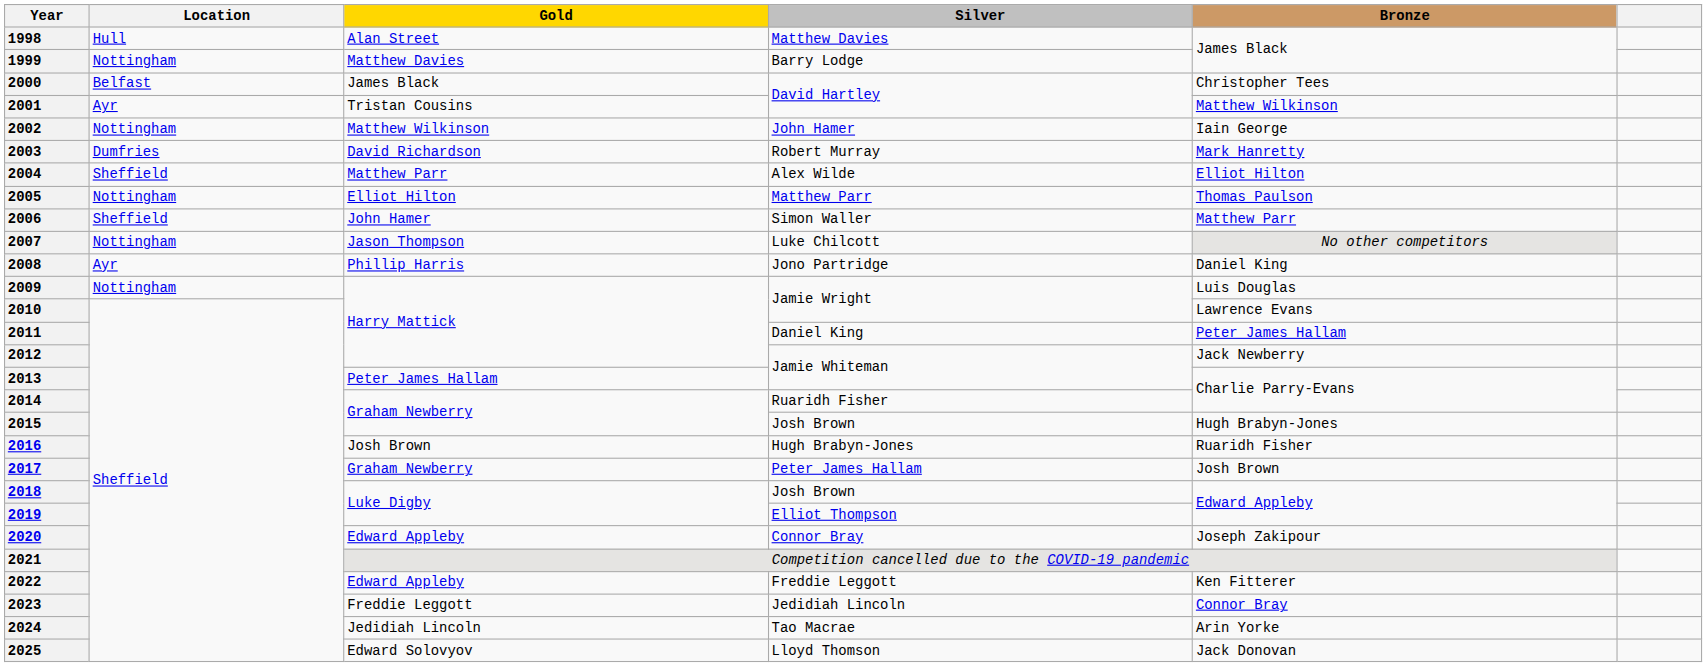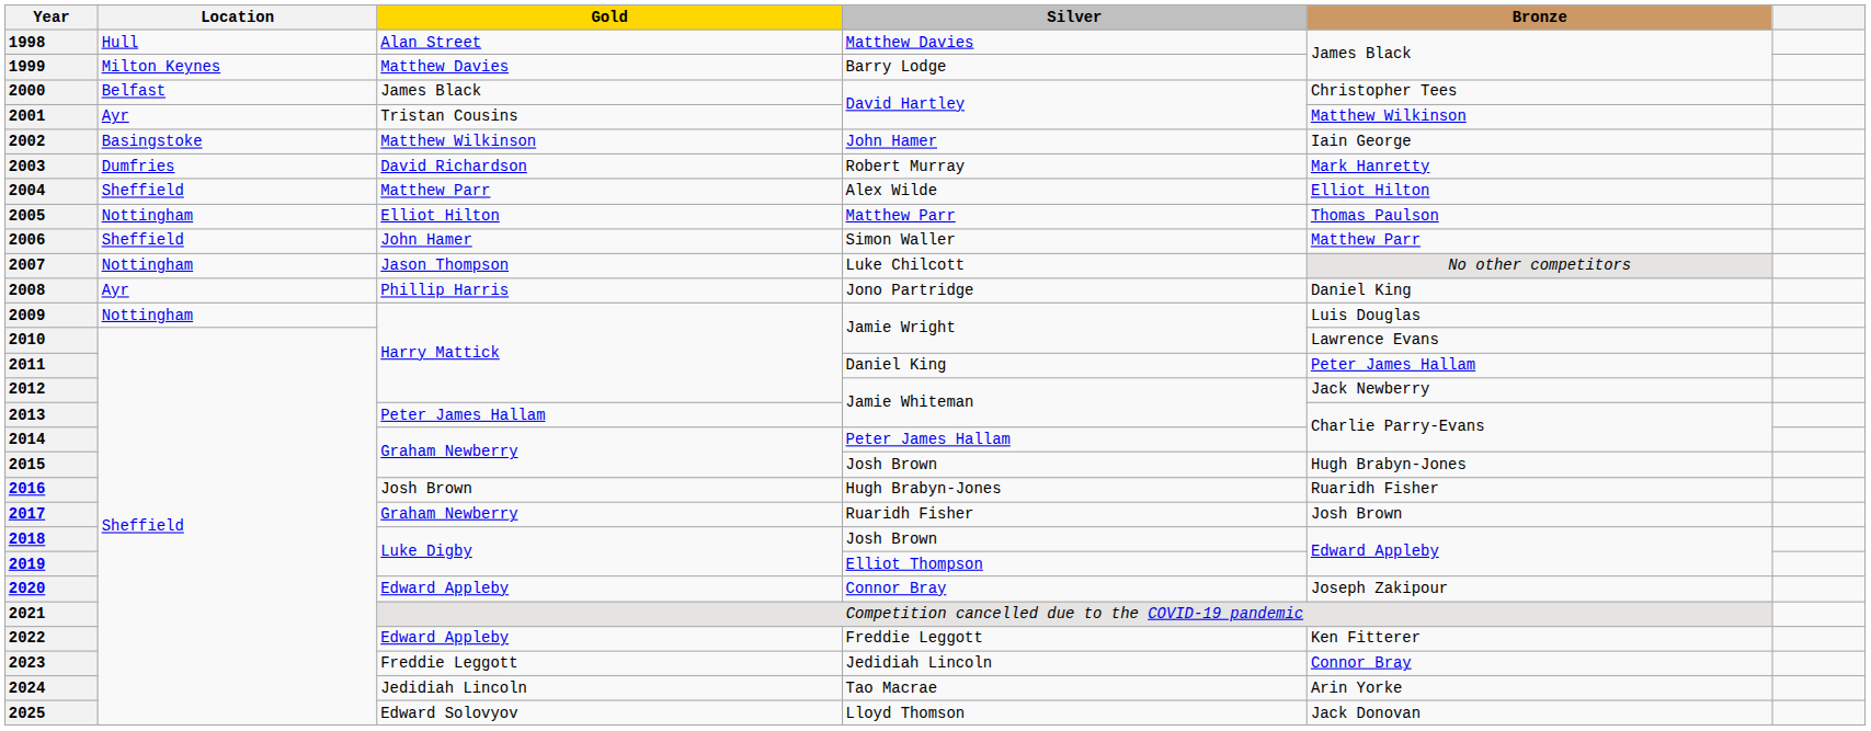1999 | Location: Nottingham -> Milton Keynes
2002 | Location: Nottingham -> Basingstoke
2014 | Silver: Ruaridh Fisher -> Peter James Hallam
2017 | Silver: Peter James Hallam -> Ruaridh Fisher
